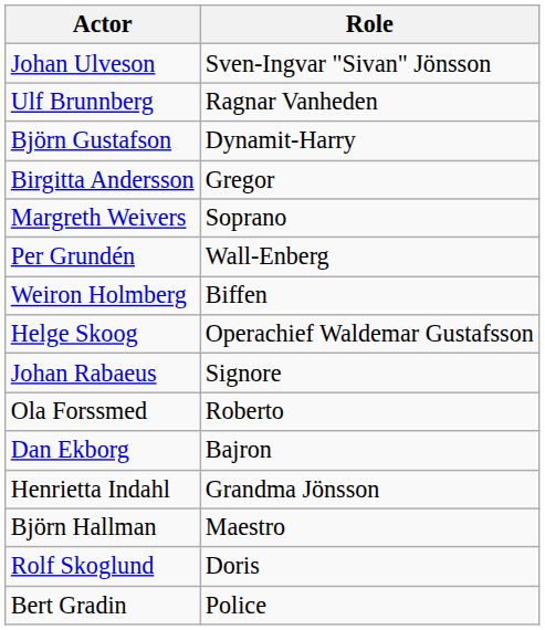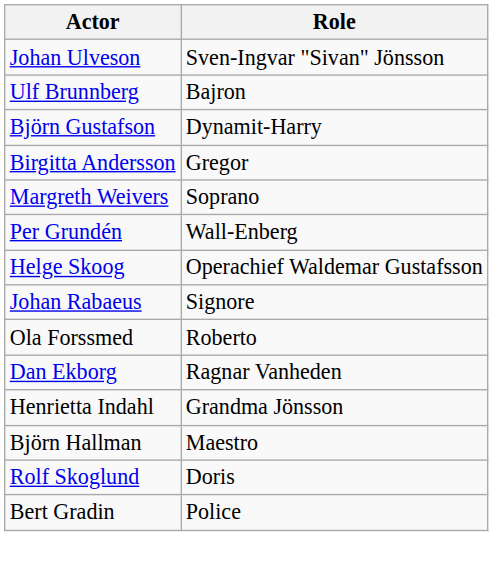Ulf Brunnberg | Role: Ragnar Vanheden -> Bajron
- row: Weiron Holmberg | Biffen
Dan Ekborg | Role: Bajron -> Ragnar Vanheden
